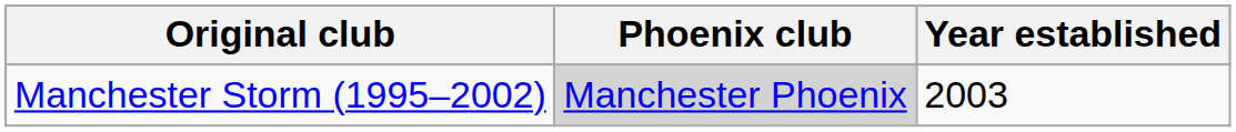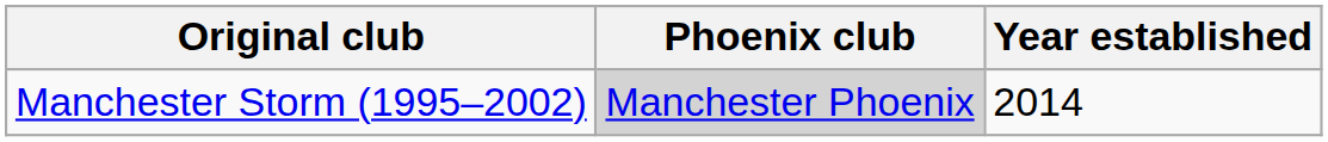Manchester Storm (1995–2002) | Year established: 2003 -> 2014
